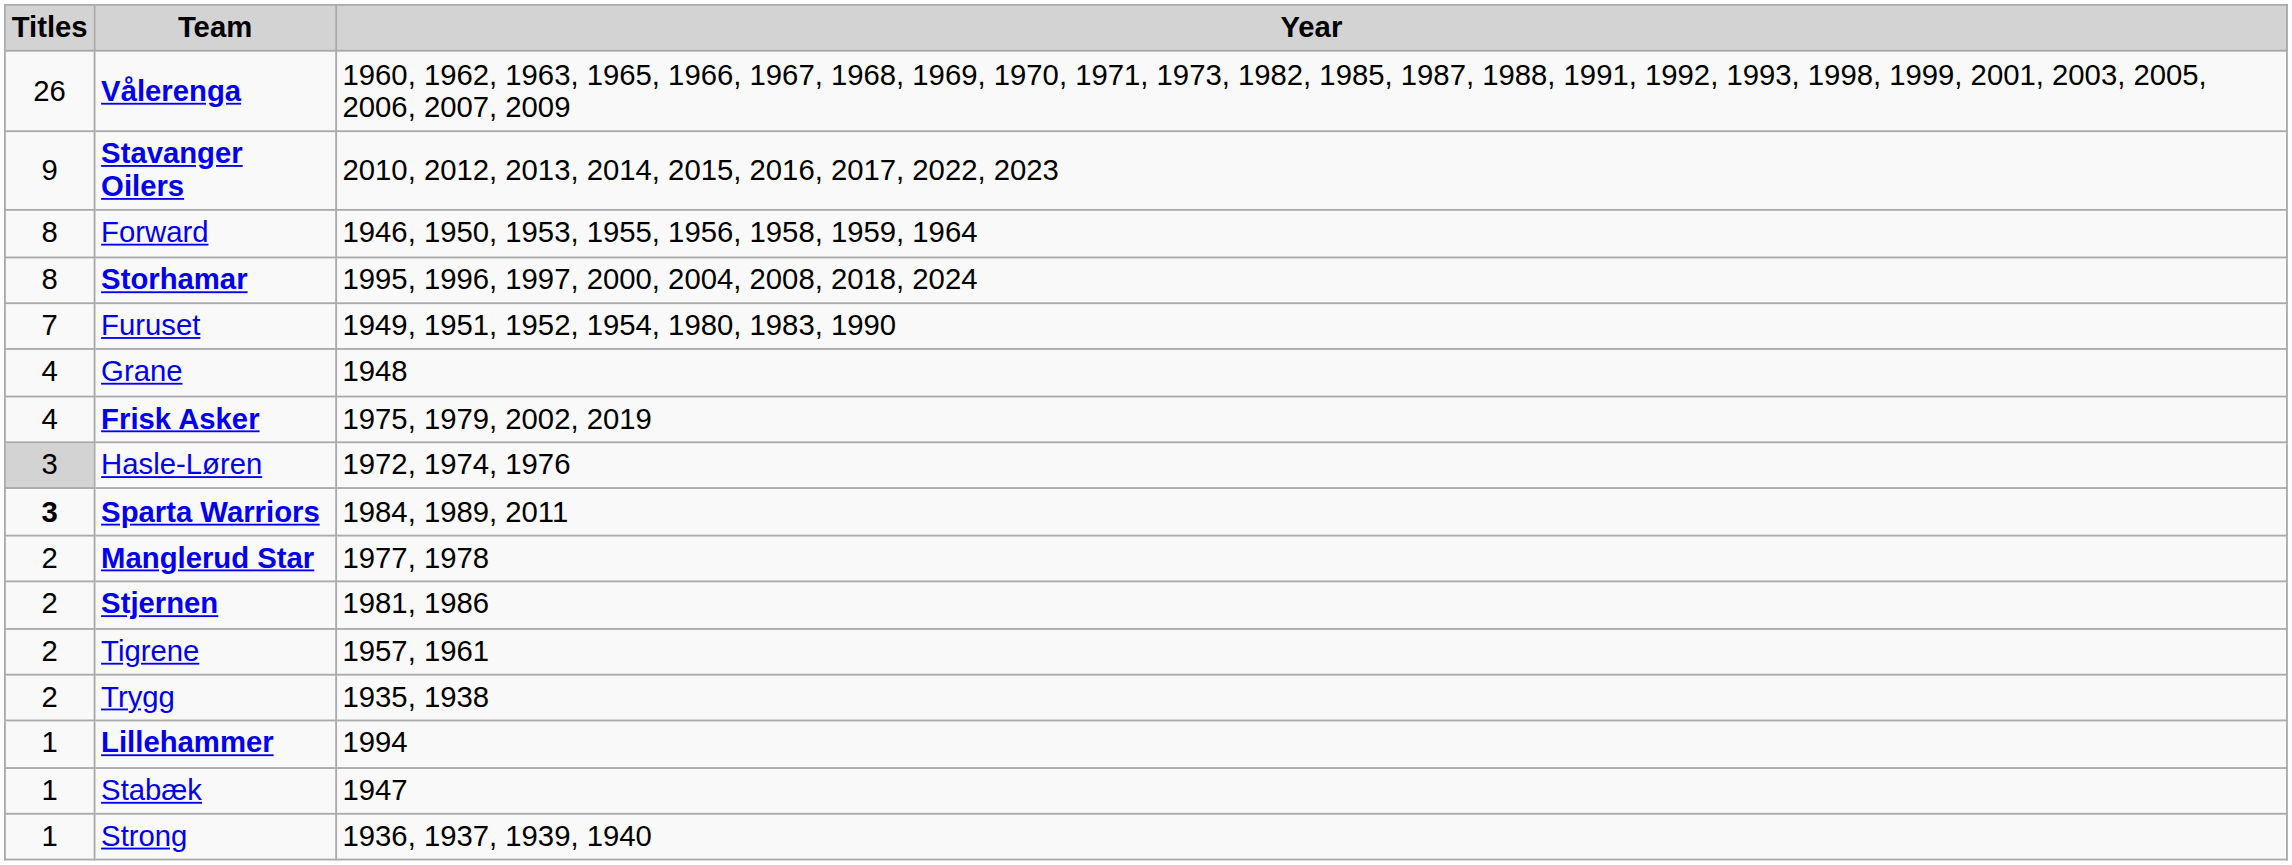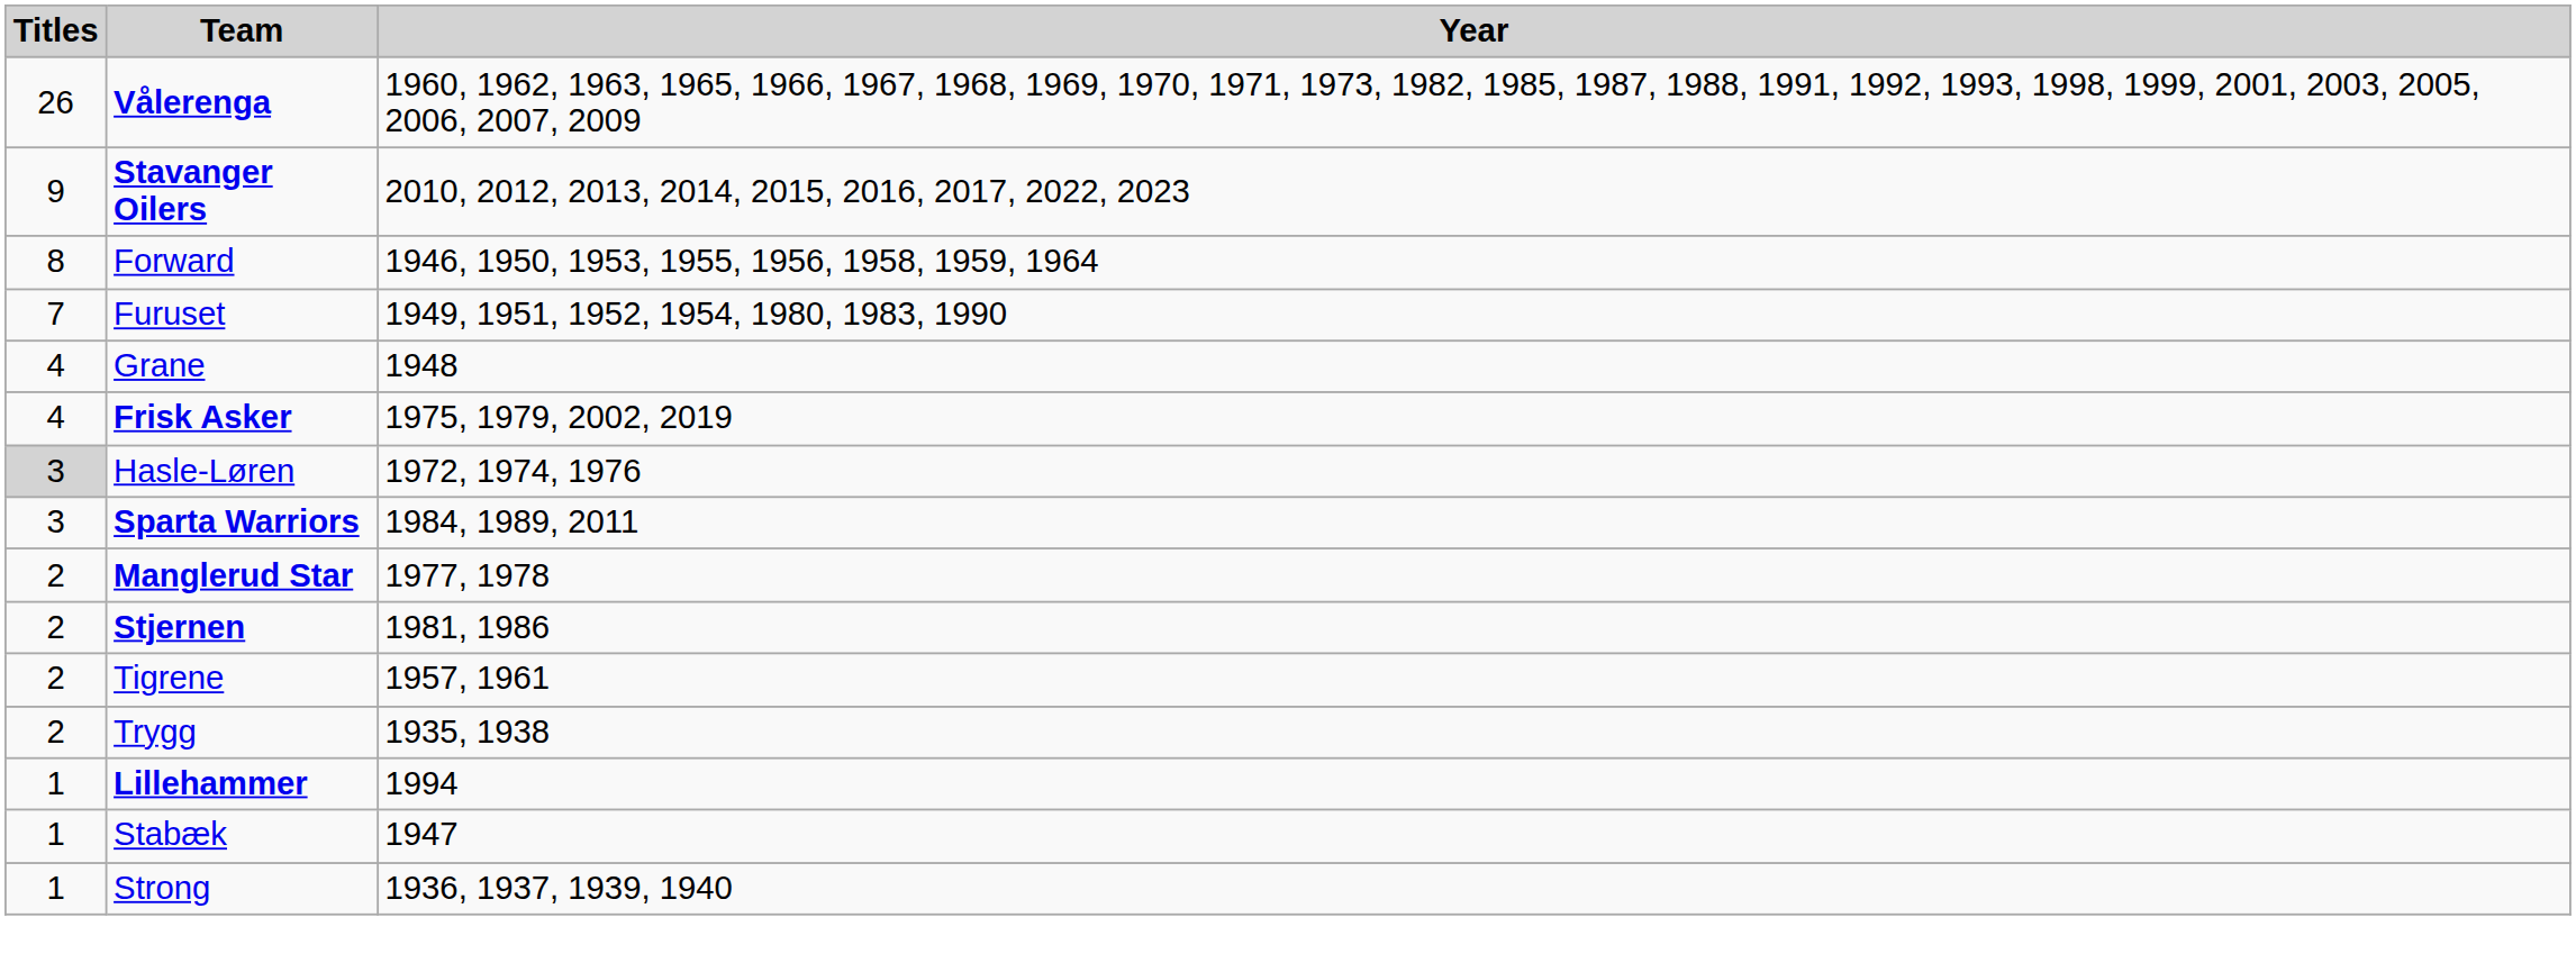- row: 8 | Storhamar | 1995, 1996, 1997, 2000, 2004, 2008, 2018, 2024
Sparta Warriors | Titles: bold -> normal
